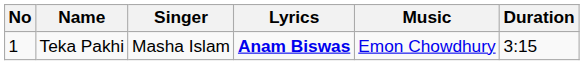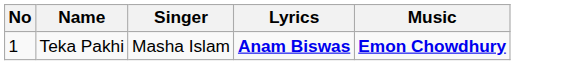- column: Duration | 3:15
Teka Pakhi | Music: normal -> bold
